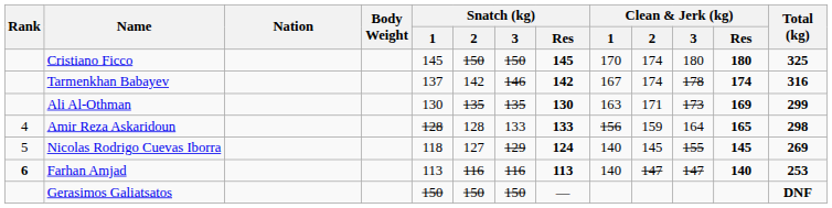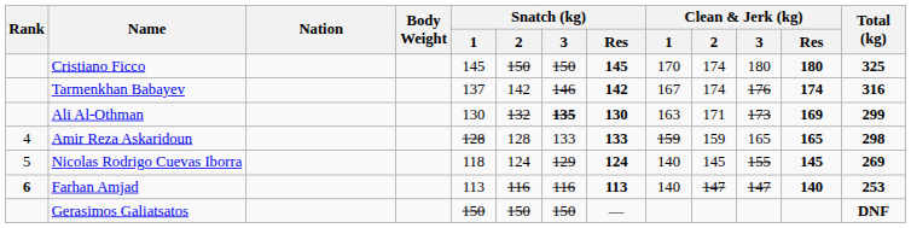Tarmenkhan Babayev | Clean & Jerk (kg) / 3: 178 -> 176
Ali Al-Othman | Snatch (kg) / 2: 135 -> 132
Ali Al-Othman | Snatch (kg) / 3: normal -> bold
Amir Reza Askaridoun | Clean & Jerk (kg) / 1: 156 -> 159
Amir Reza Askaridoun | Clean & Jerk (kg) / 3: 164 -> 165
Nicolas Rodrigo Cuevas Iborra | Snatch (kg) / 2: 127 -> 124
